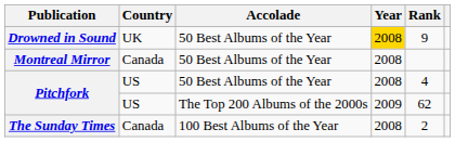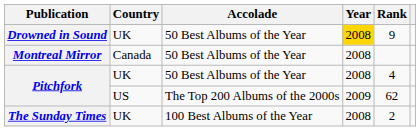Pitchfork / 50 Best Albums of the Year | Country: US -> UK
The Sunday Times | Country: Canada -> UK
